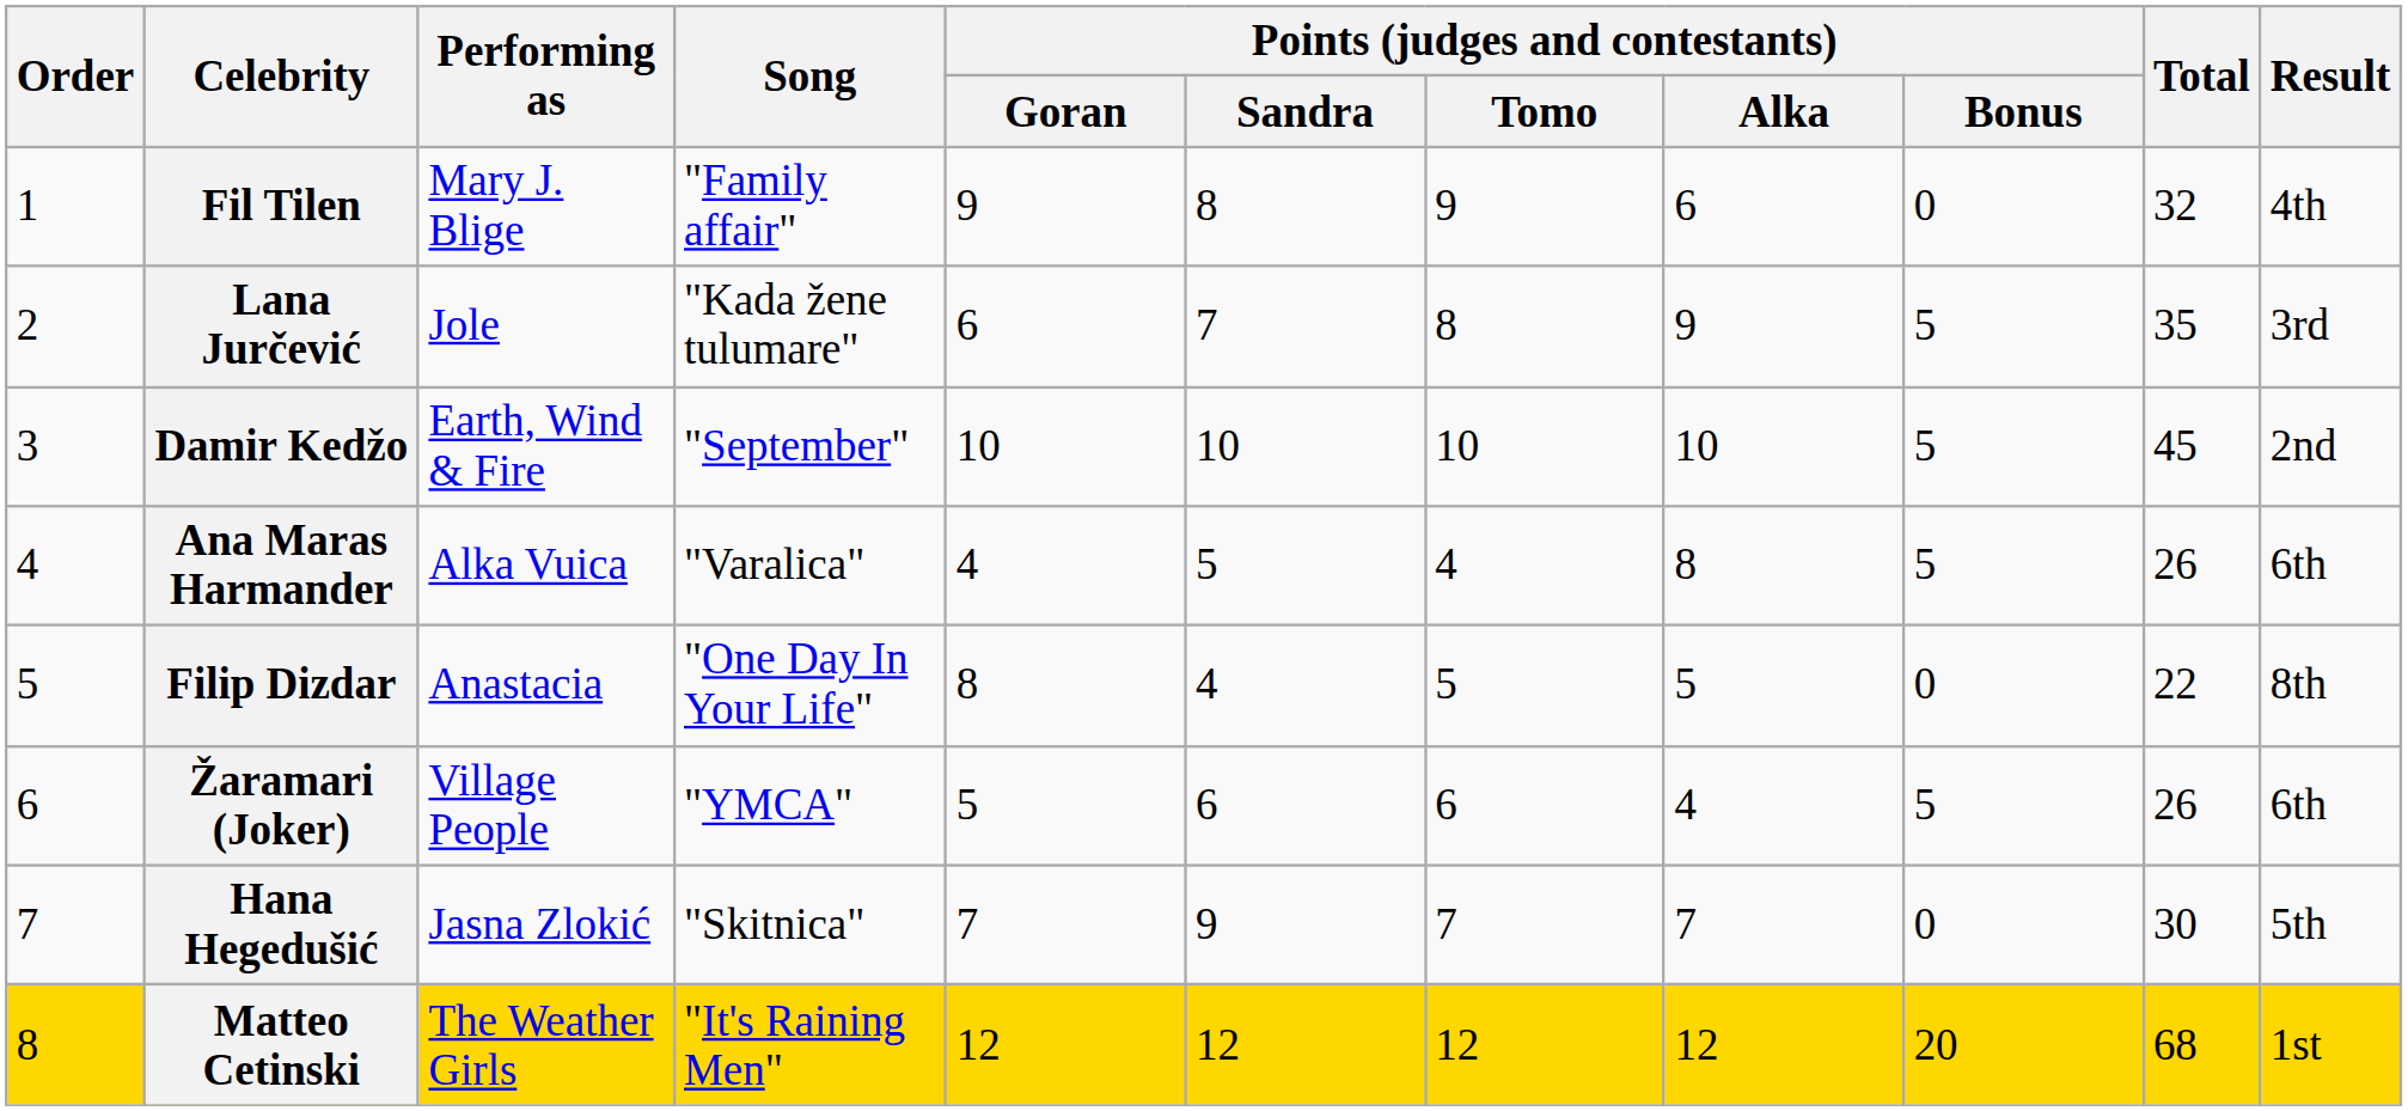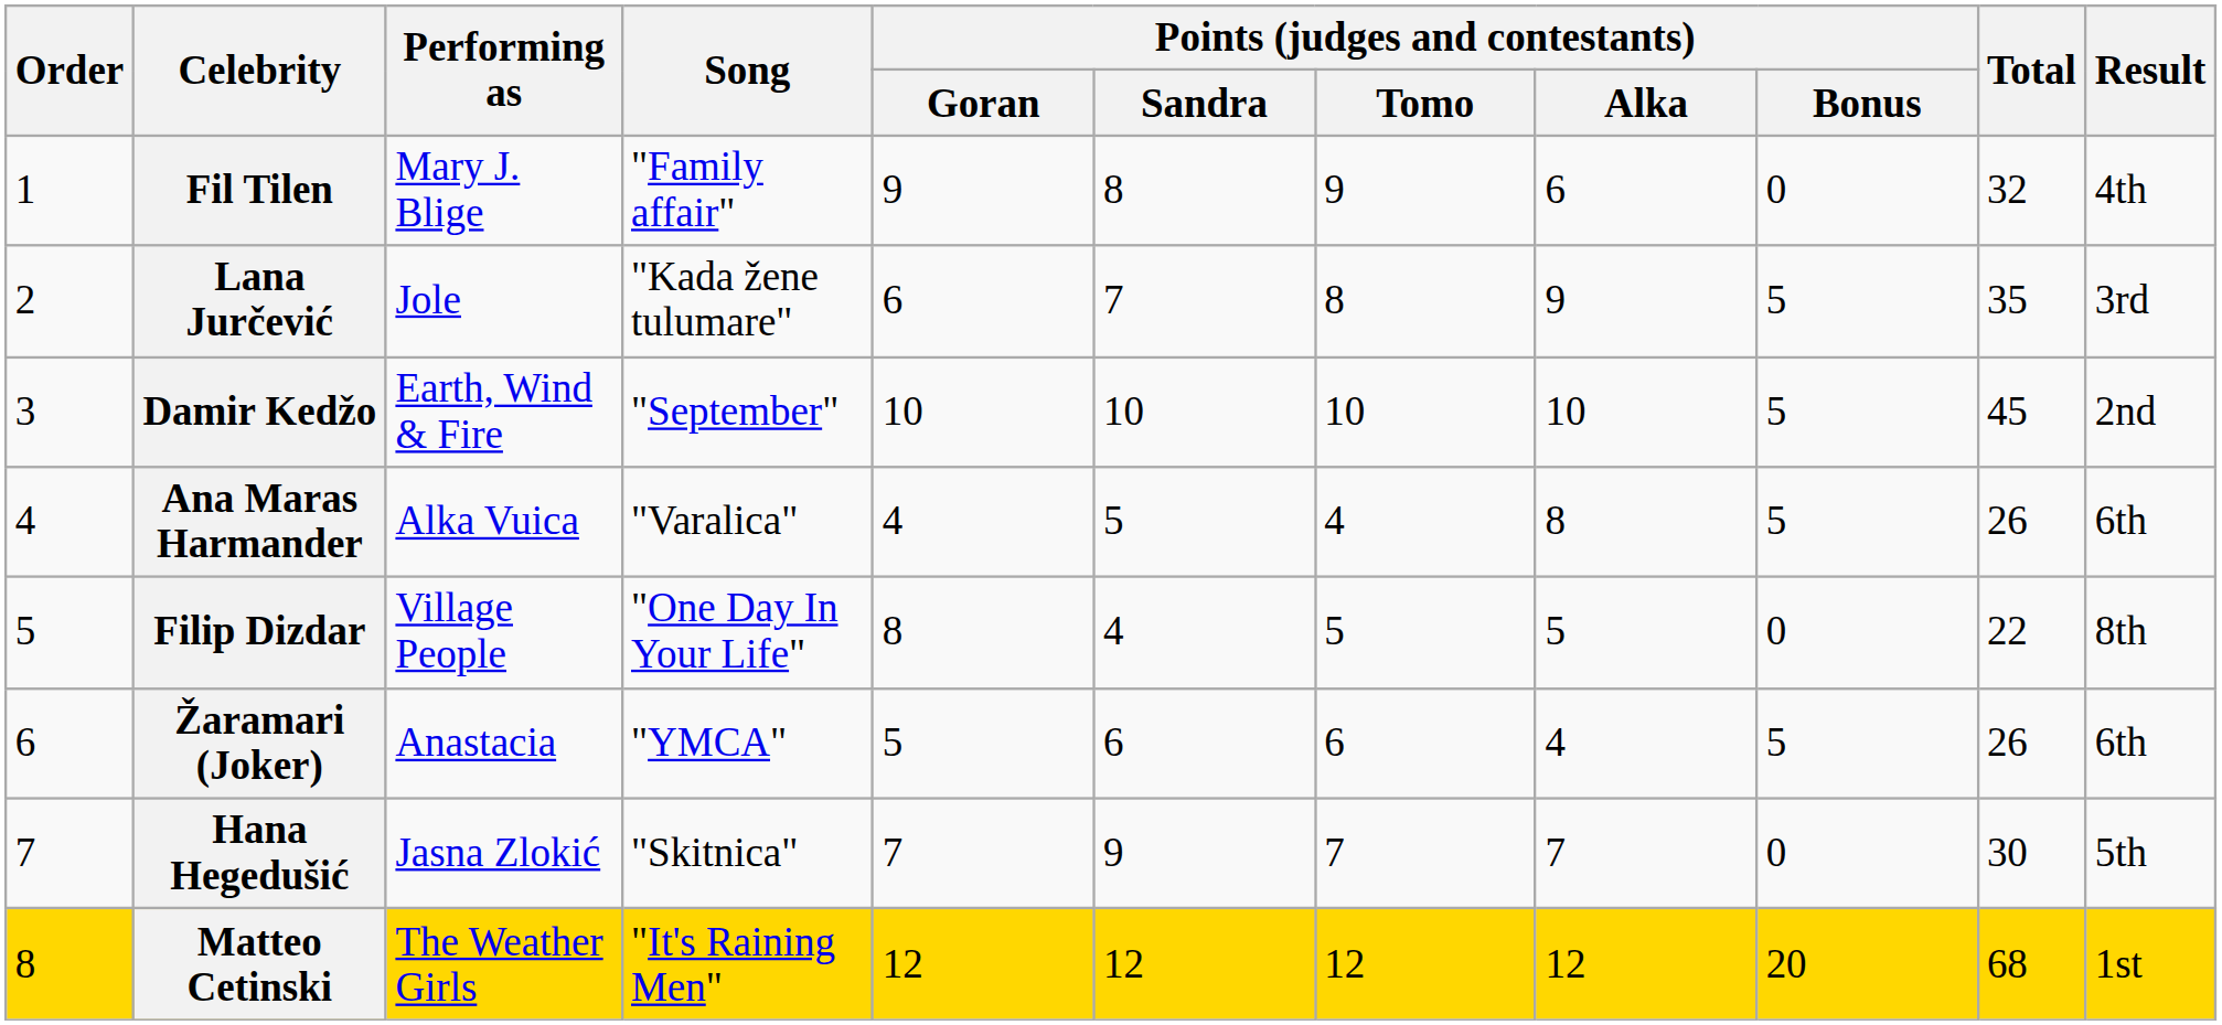Filip Dizdar | Performing as: Anastacia -> Village People
Žaramari (Joker) | Performing as: Village People -> Anastacia
